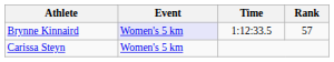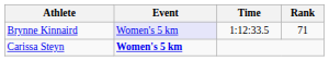Brynne Kinnaird | Rank: 57 -> 71
Carissa Steyn | Event: normal -> bold
